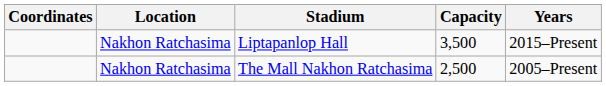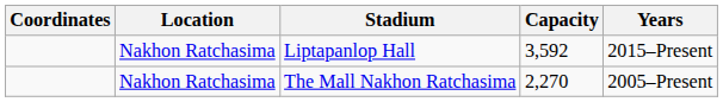Liptapanlop Hall | Capacity: 3,500 -> 3,592
The Mall Nakhon Ratchasima | Capacity: 2,500 -> 2,270
